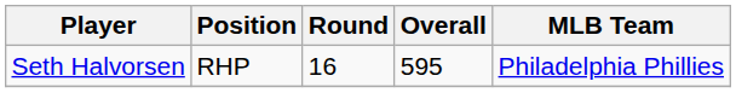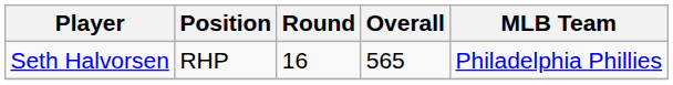Seth Halvorsen | Overall: 595 -> 565
